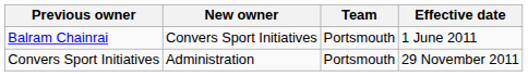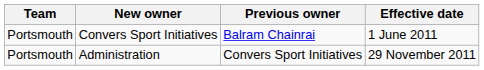columns swapped: Team <-> Previous owner
